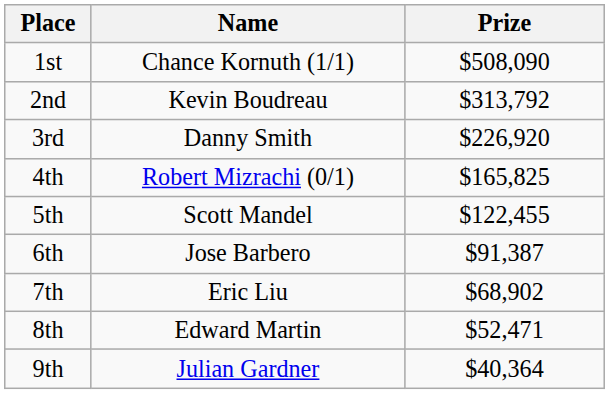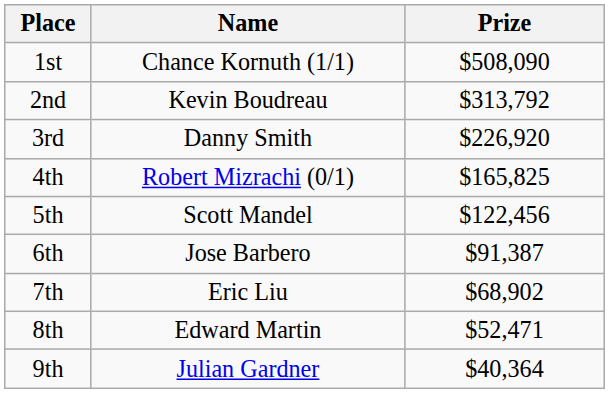5th | Prize: $122,455 -> $122,456
